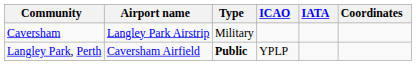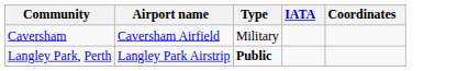- column: ICAO | YPLP
Caversham | Airport name: Langley Park Airstrip -> Caversham Airfield
Langley Park, Perth | Airport name: Caversham Airfield -> Langley Park Airstrip
